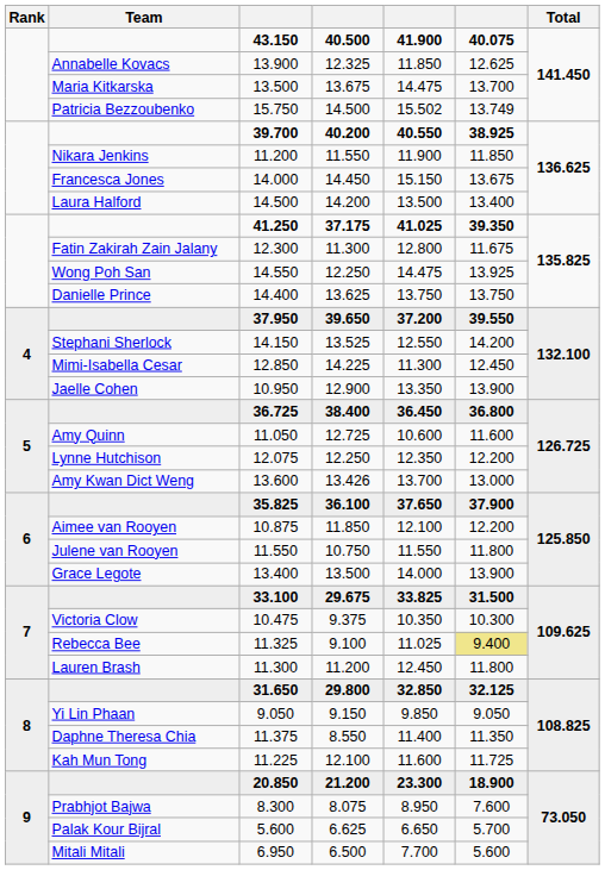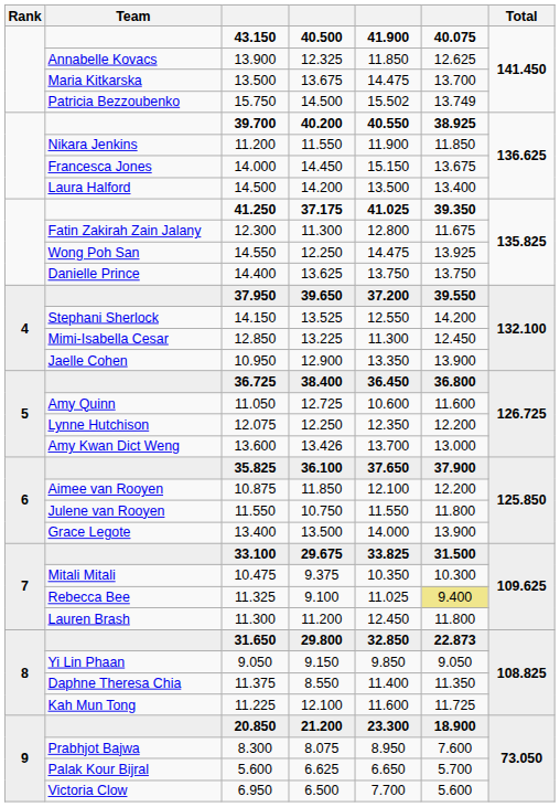12.850 | column 4: 14.225 -> 13.225
10.475 | Team: Victoria Clow -> Mitali Mitali
31.650 | column 6: 32.125 -> 22.873
6.950 | Team: Mitali Mitali -> Victoria Clow
